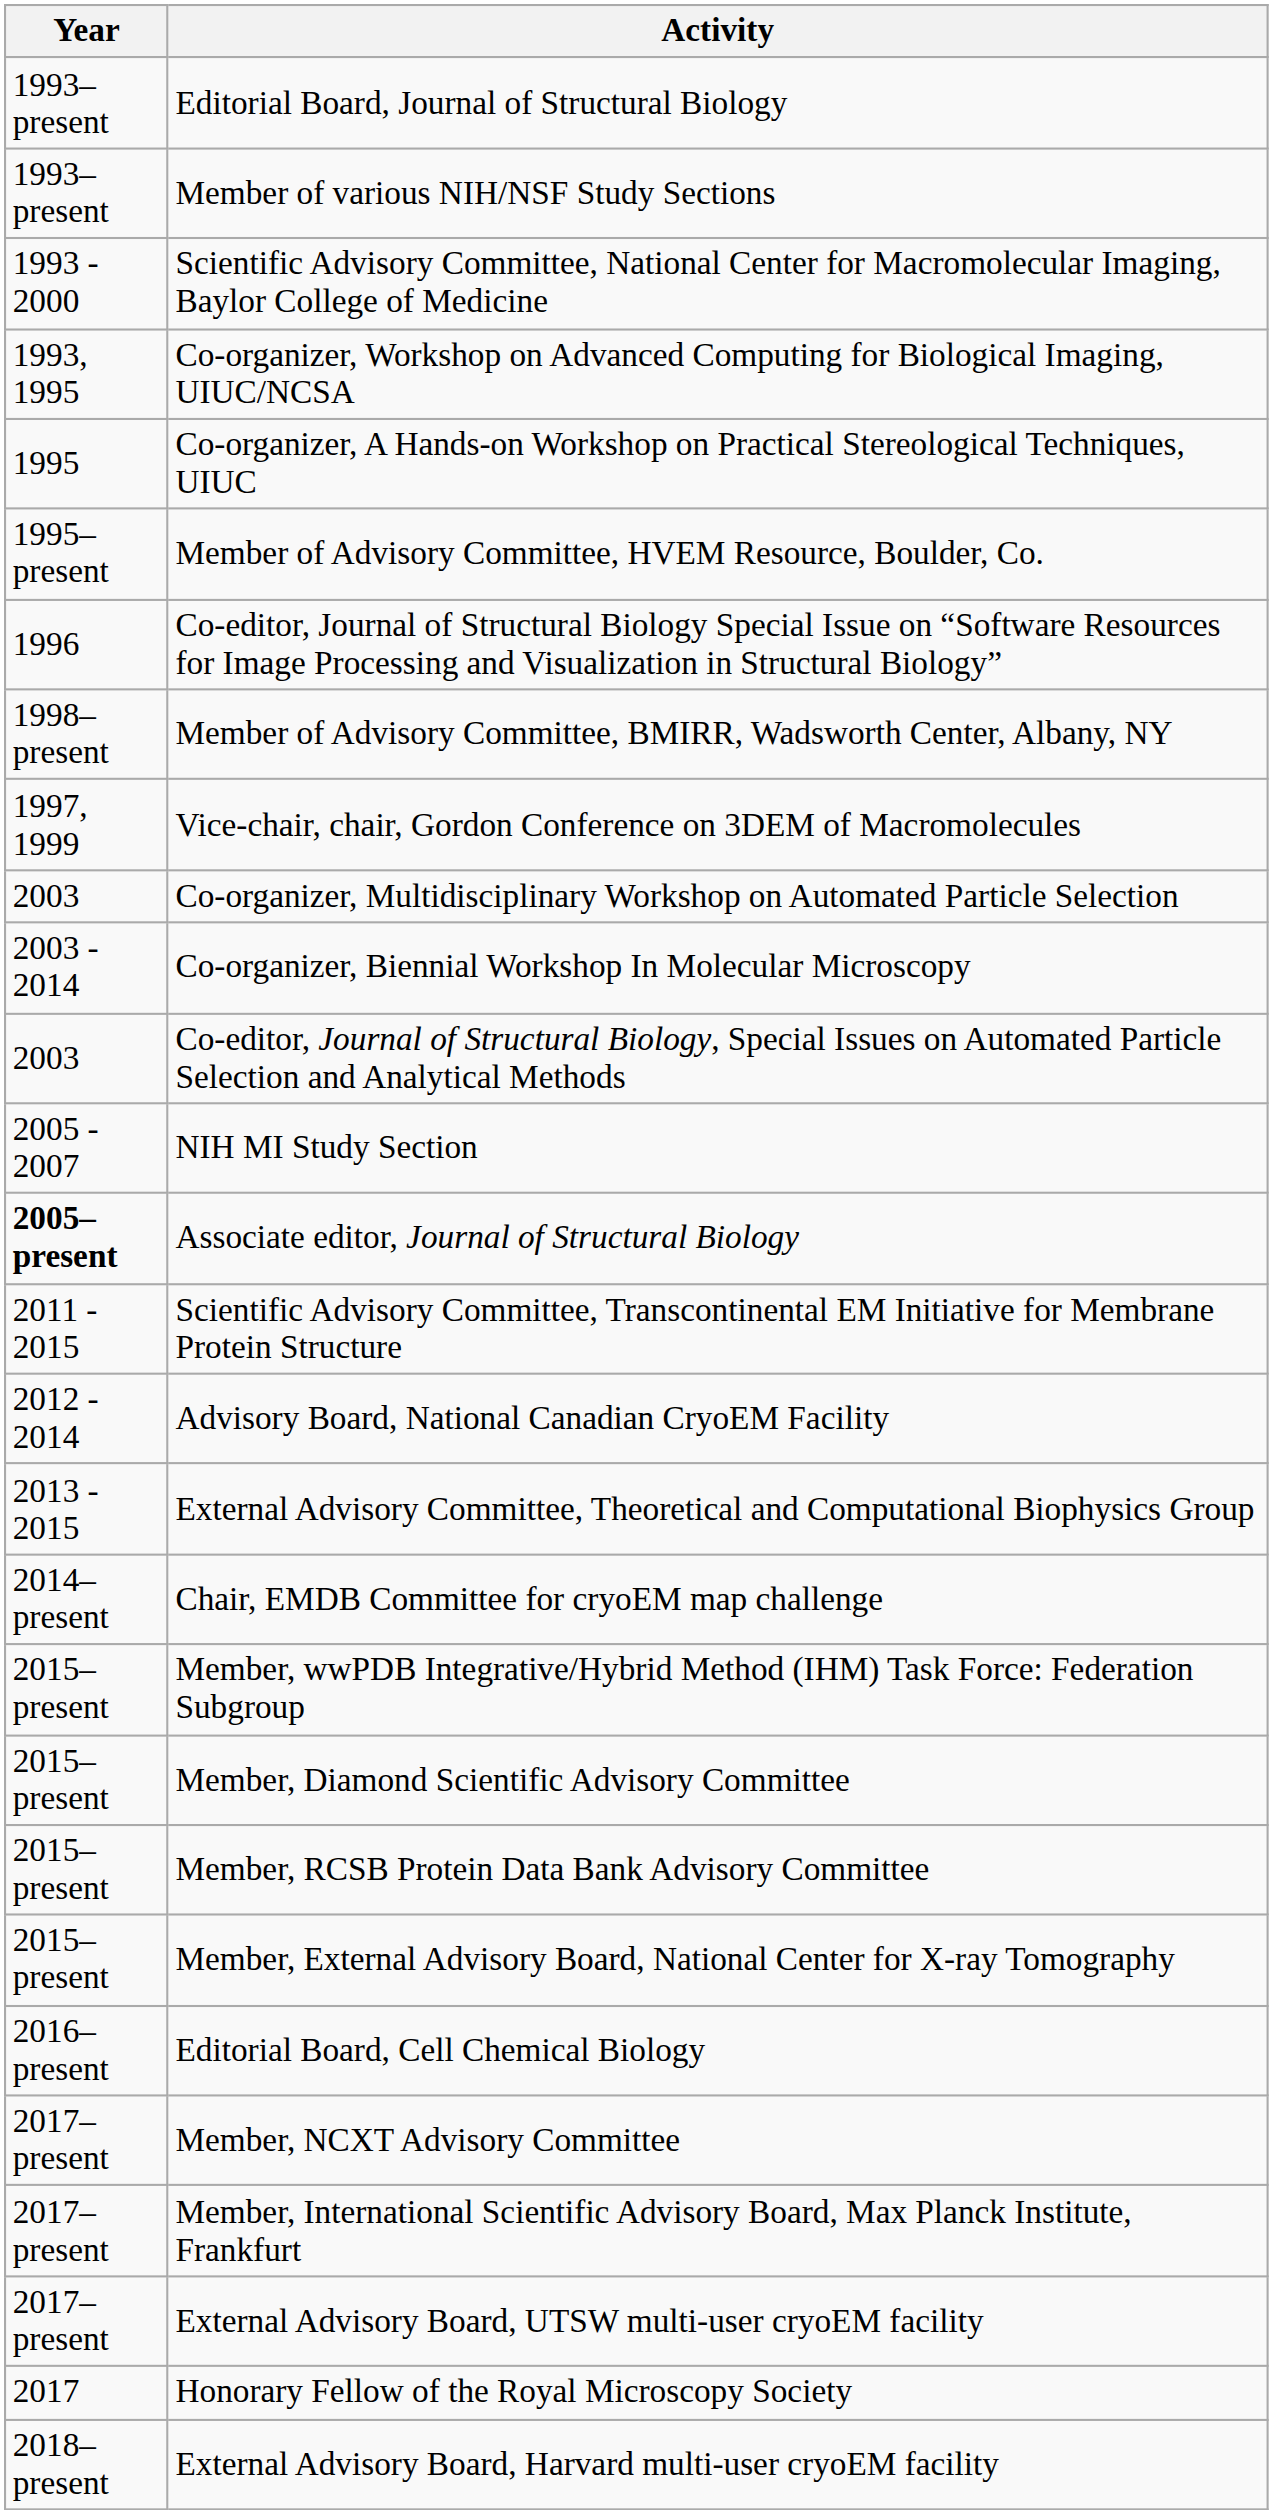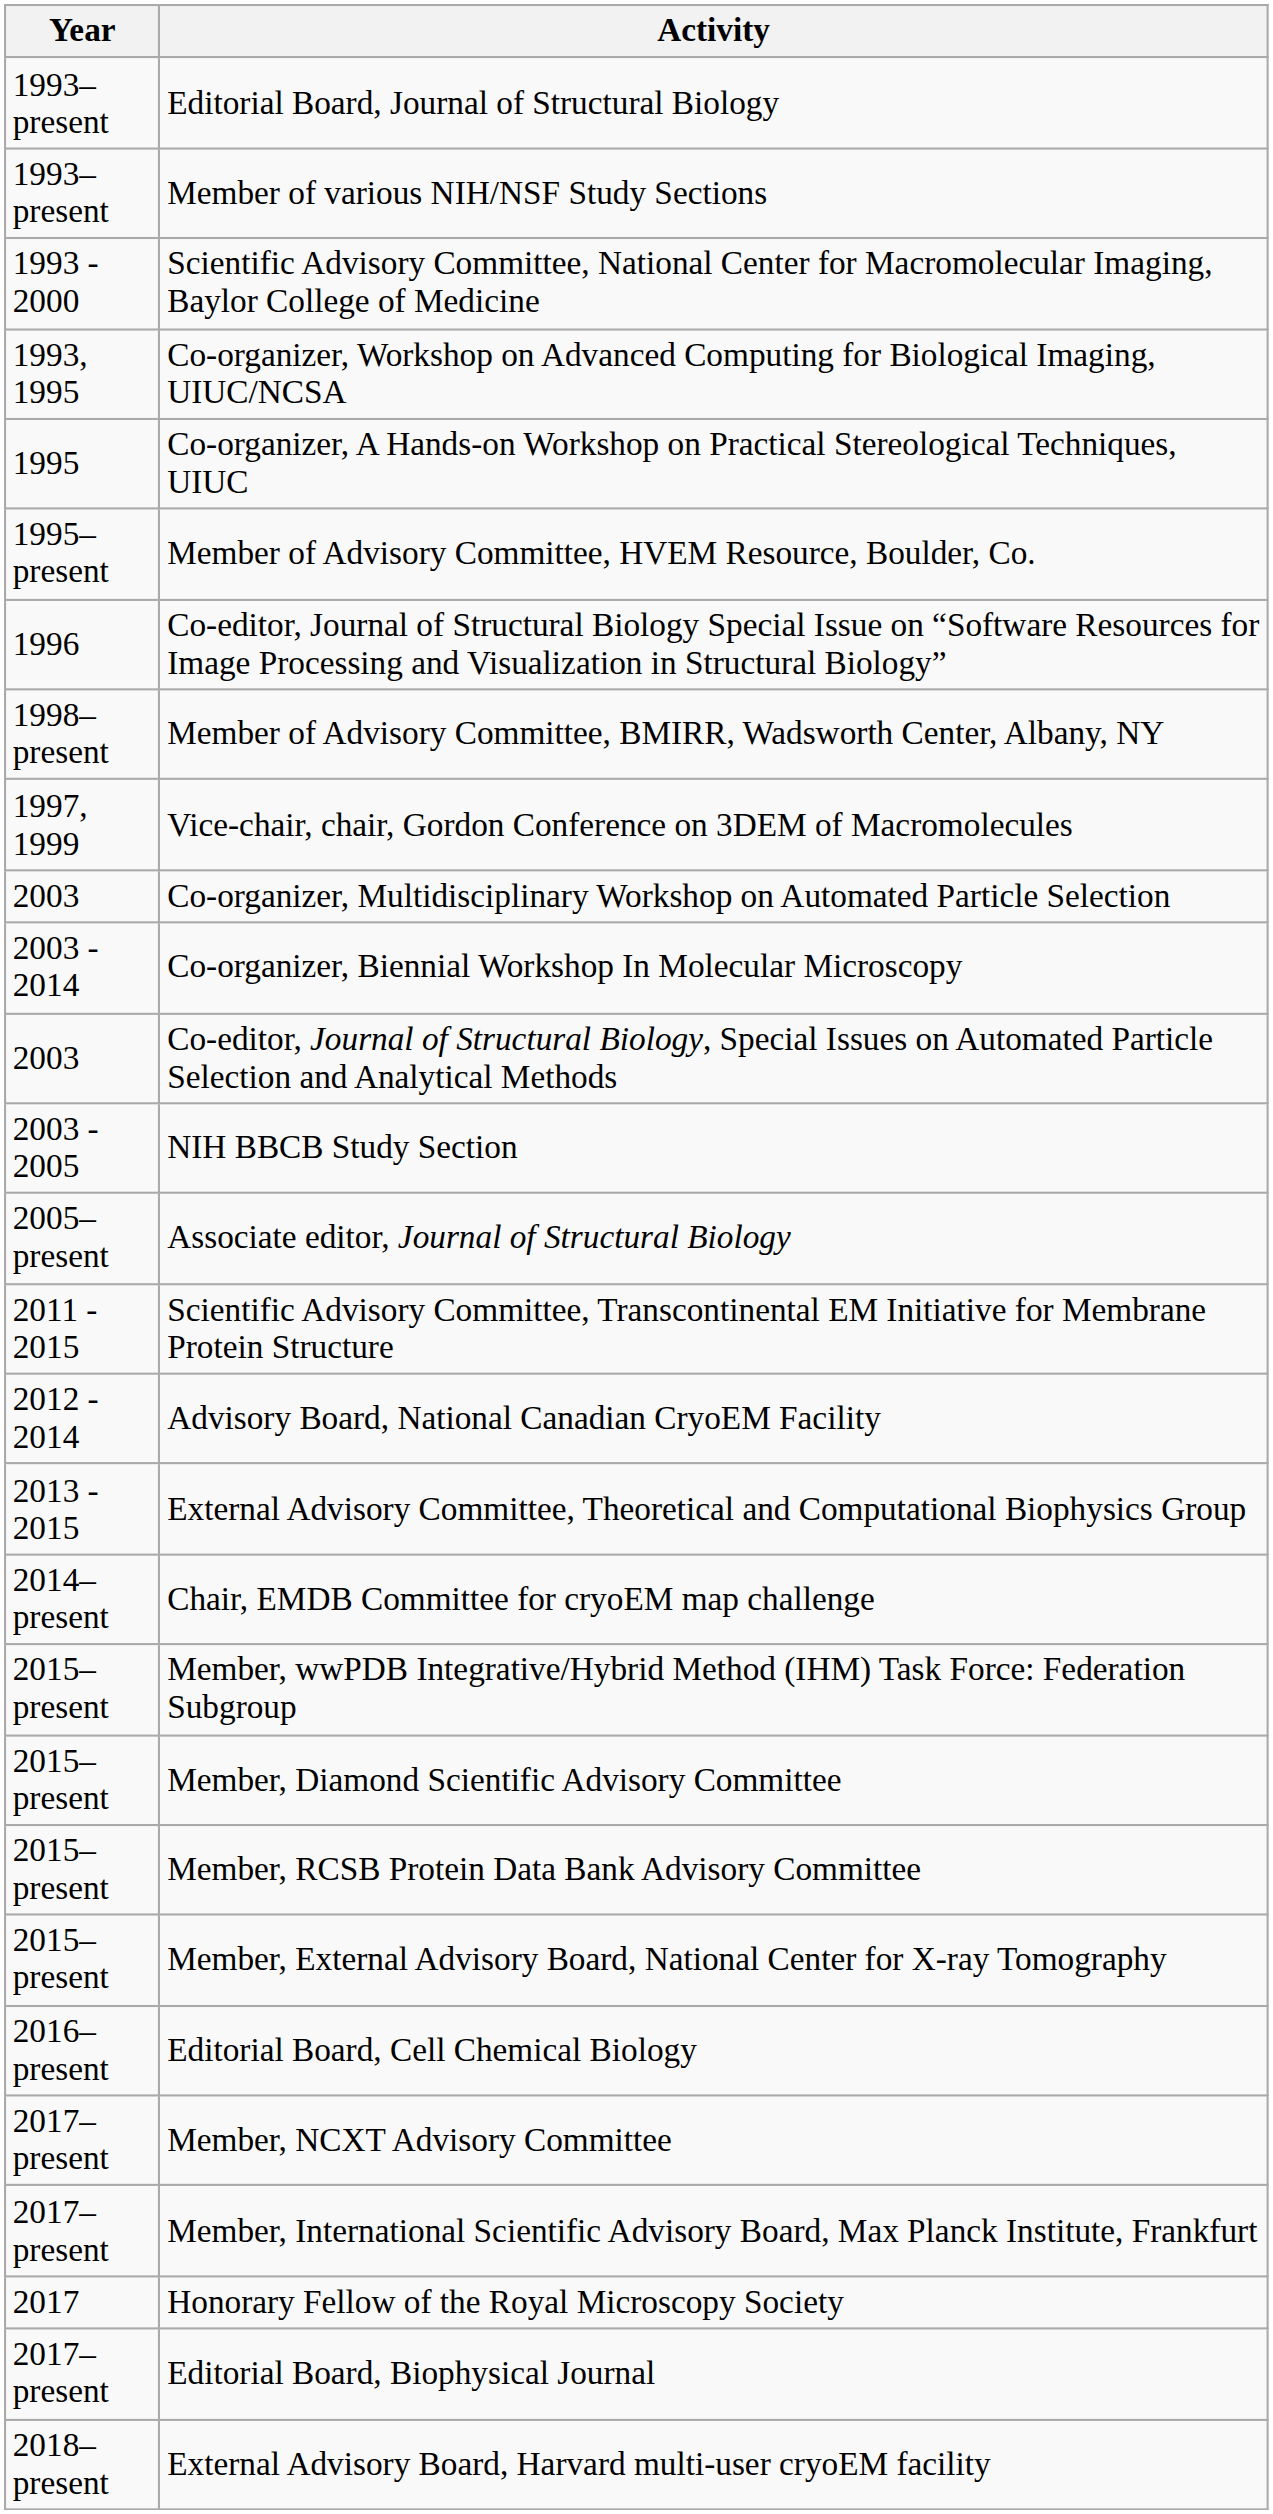+ row: 2003 - 2005 | NIH BBCB Study Section
- row: 2005 - 2007 | NIH MI Study Section
Associate editor, Journal of Structural Biology | Year: bold -> normal
- row: 2017–present | External Advisory Board, UTSW multi-user cryoEM facility
+ row: 2017–present | Editorial Board, Biophysical Journal
